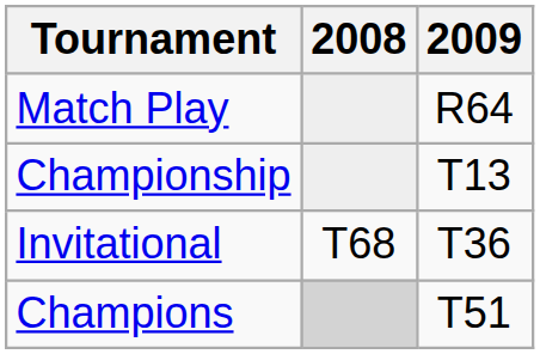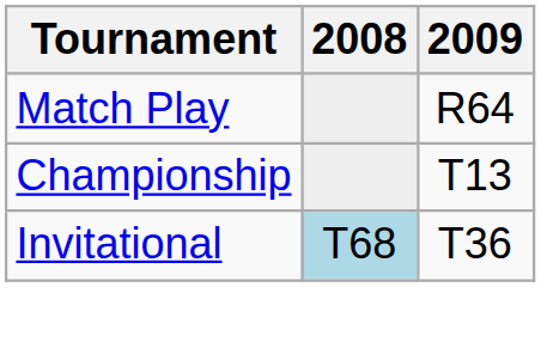Invitational | 2008: no background -> lightblue background
- row: Champions | T51
